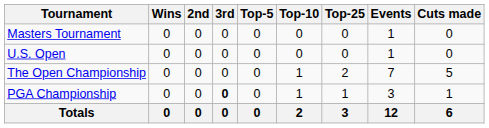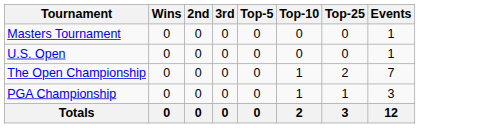- column: Cuts made | 0 | 0 | 5 | 1 | 6
PGA Championship | 3rd: bold -> normal
